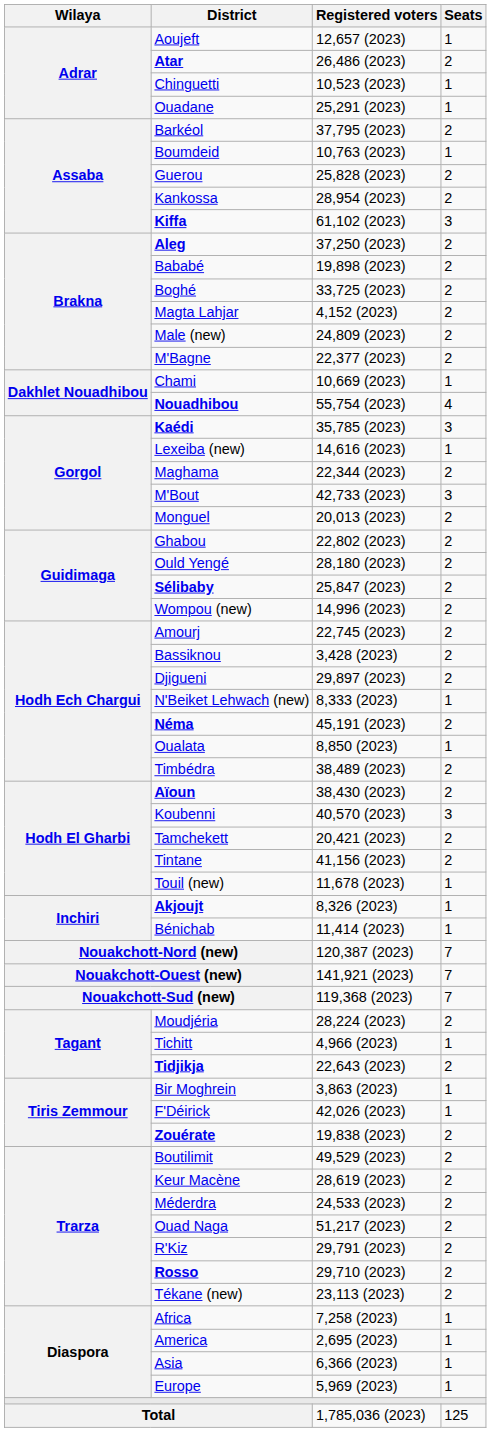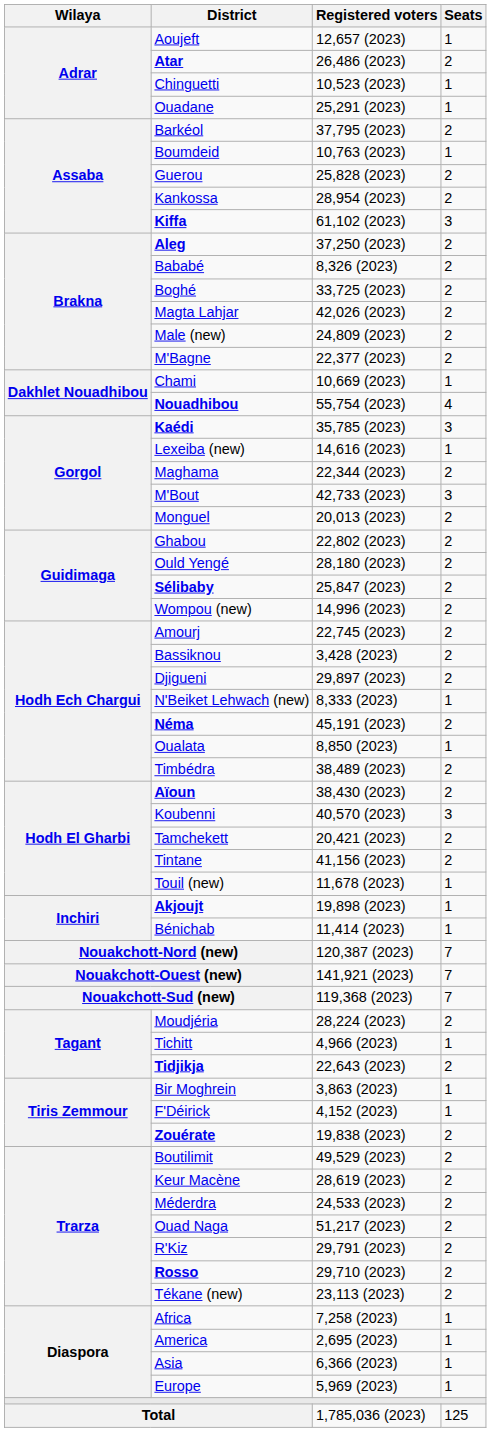Bababé | Registered voters: 19,898 (2023) -> 8,326 (2023)
Magta Lahjar | Registered voters: 4,152 (2023) -> 42,026 (2023)
Akjoujt | Registered voters: 8,326 (2023) -> 19,898 (2023)
F'Déirick | Registered voters: 42,026 (2023) -> 4,152 (2023)
